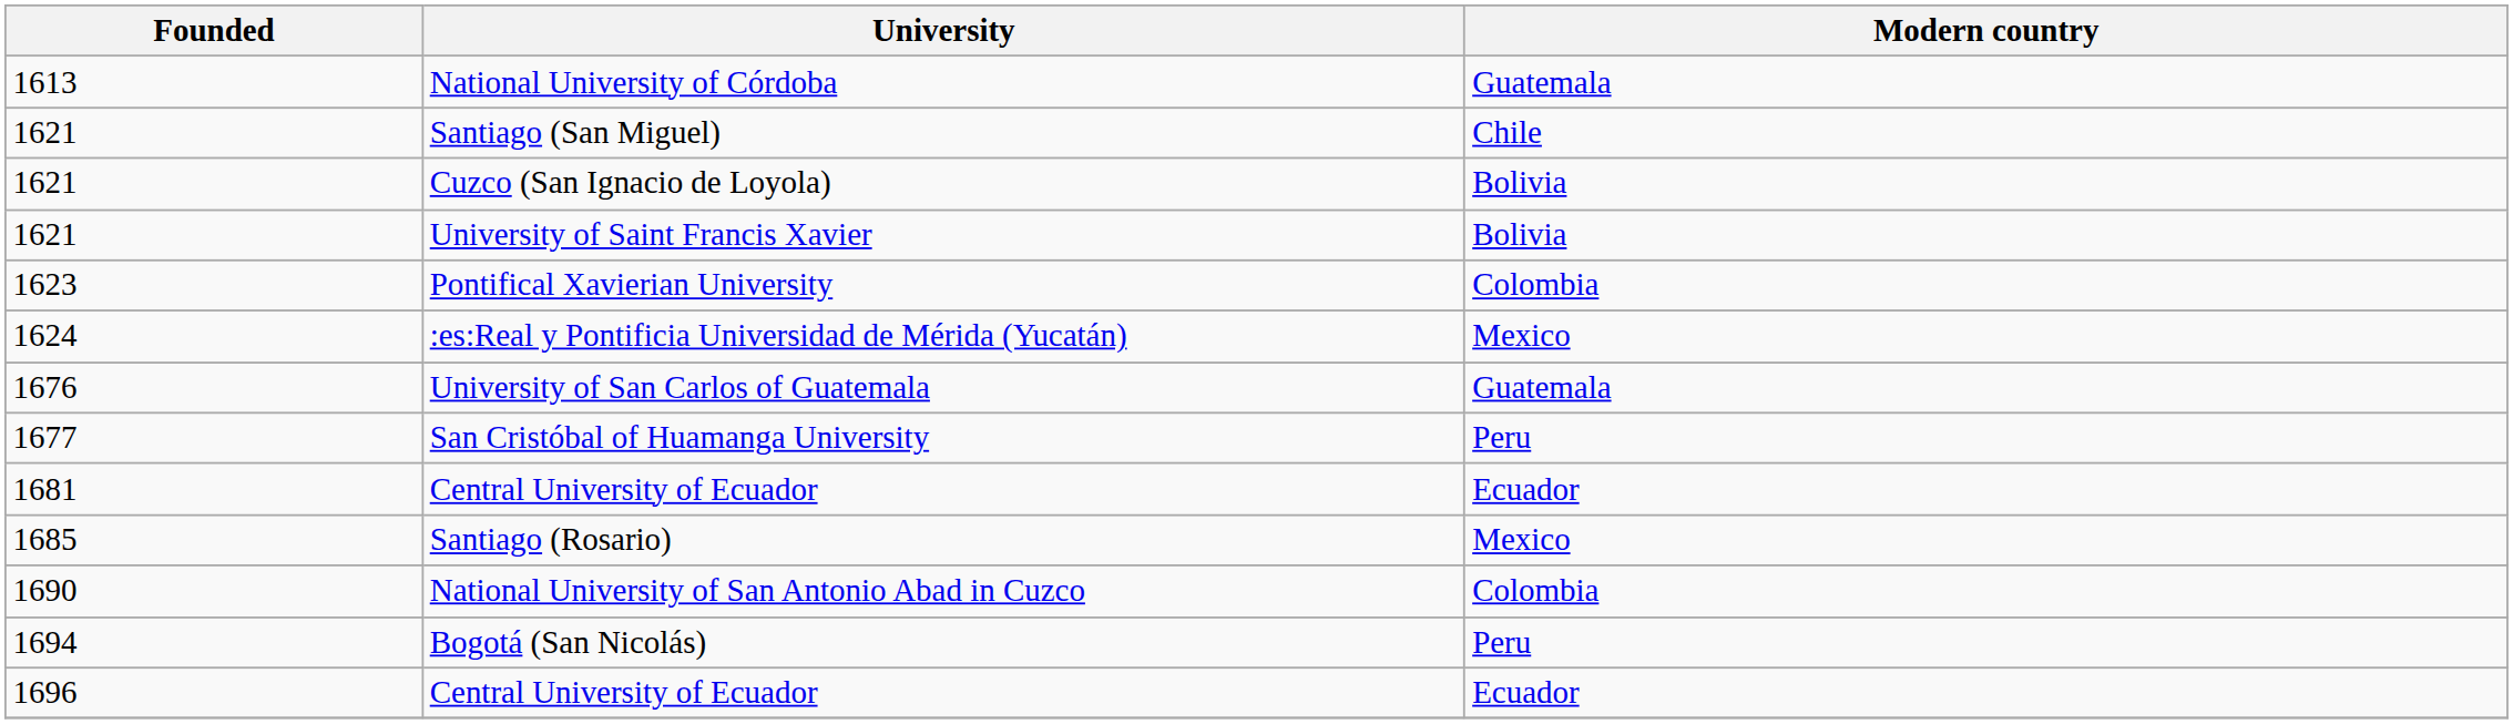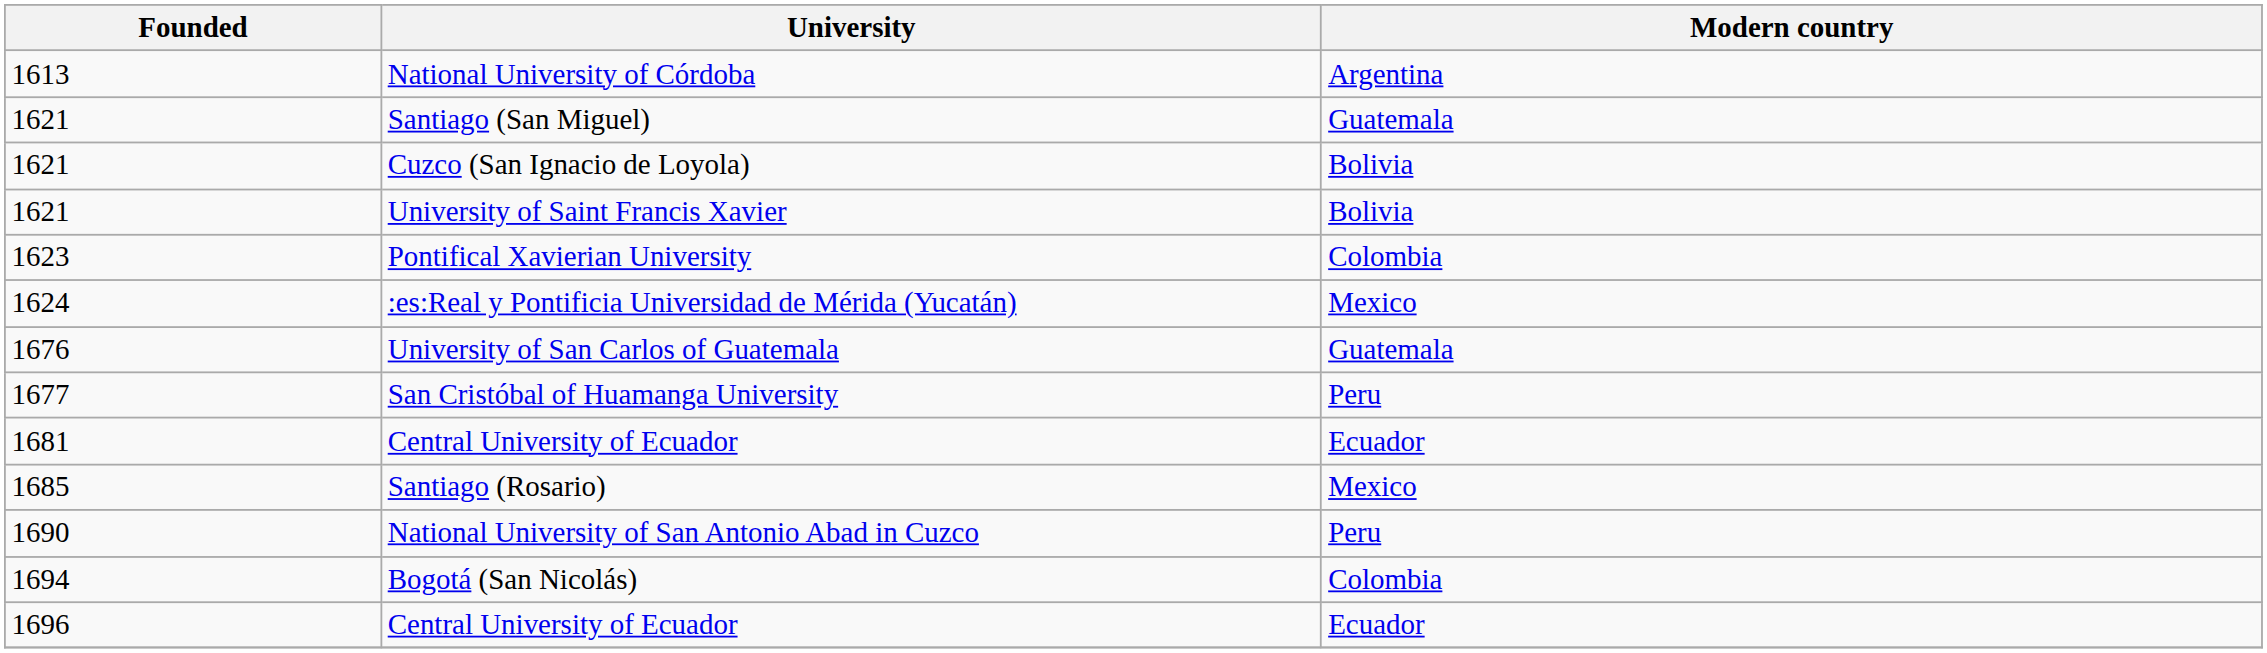National University of Córdoba | Modern country: Guatemala -> Argentina
Santiago (San Miguel) | Modern country: Chile -> Guatemala
National University of San Antonio Abad in Cuzco | Modern country: Colombia -> Peru
Bogotá (San Nicolás) | Modern country: Peru -> Colombia
